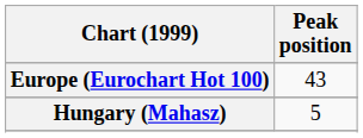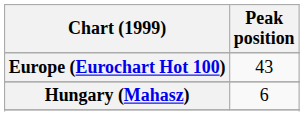Hungary (Mahasz) | Peak position: 5 -> 6
